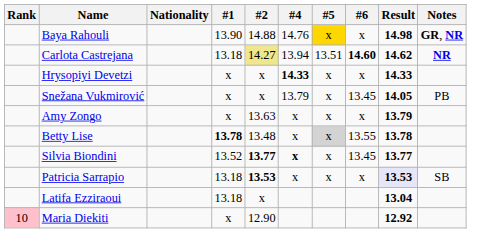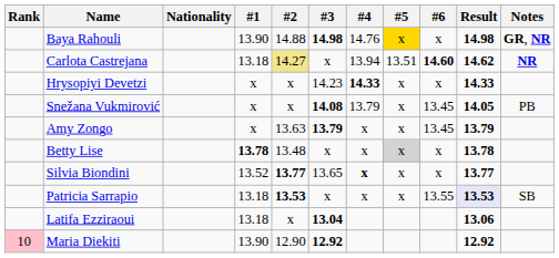+ column: #3 | 14.98 | x | 14.23 | 14.08 | 13.79 | x | 13.65 | x | 13.04 | 12.92
Amy Zongo | #6: x -> 13.45
Betty Lise | #6: 13.55 -> x
Silvia Biondini | #6: 13.45 -> x
Patricia Sarrapio | #6: x -> 13.55
Latifa Ezziraoui | Result: 13.04 -> 13.06
Maria Diekiti | #1: x -> 13.90
